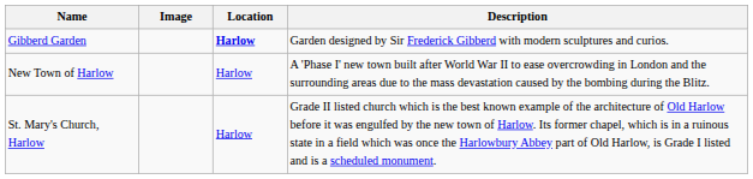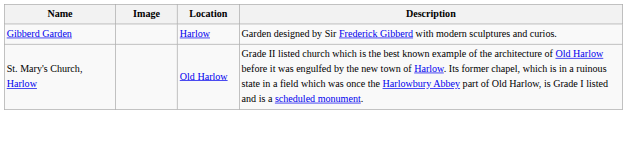Gibberd Garden | Location: bold -> normal
- row: New Town of Harlow | Harlow | A 'Phase I' new town built after World War II to ease overcrowding in London and the surrounding areas due to the mass devastation caused by the bombing during the Blitz.
St. Mary's Church, Harlow | Location: Harlow -> Old Harlow
